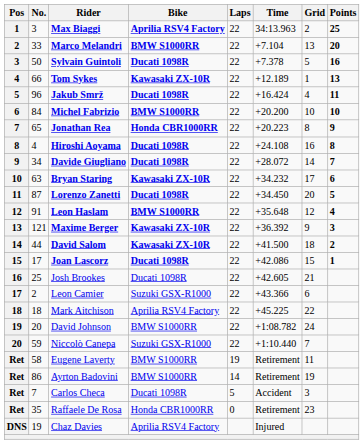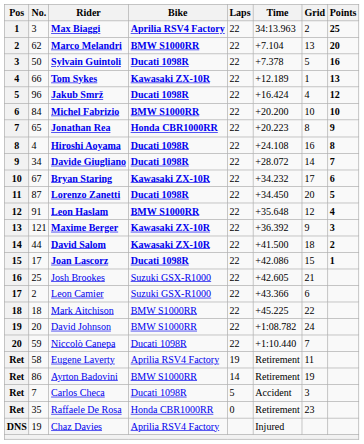Marco Melandri | No.: 33 -> 62
Jakub Smrž | Points: 11 -> 12
Bryan Staring | No.: 63 -> 67
Josh Brookes | Bike: Ducati 1098R -> Suzuki GSX-R1000
Mark Aitchison | Bike: Aprilia RSV4 Factory -> BMW S1000RR
Niccolò Canepa | Bike: Suzuki GSX-R1000 -> Ducati 1098R
Eugene Laverty | Bike: BMW S1000RR -> Aprilia RSV4 Factory
